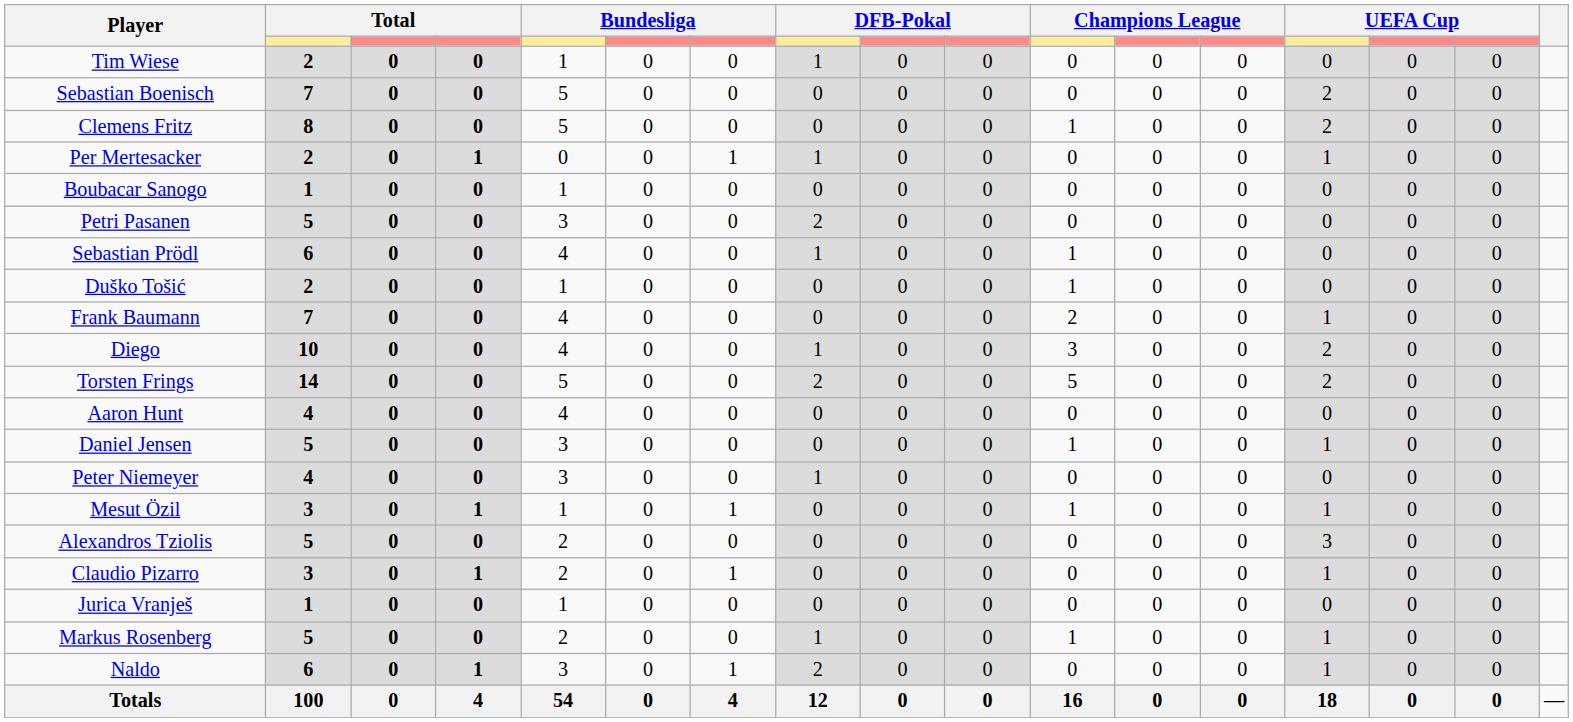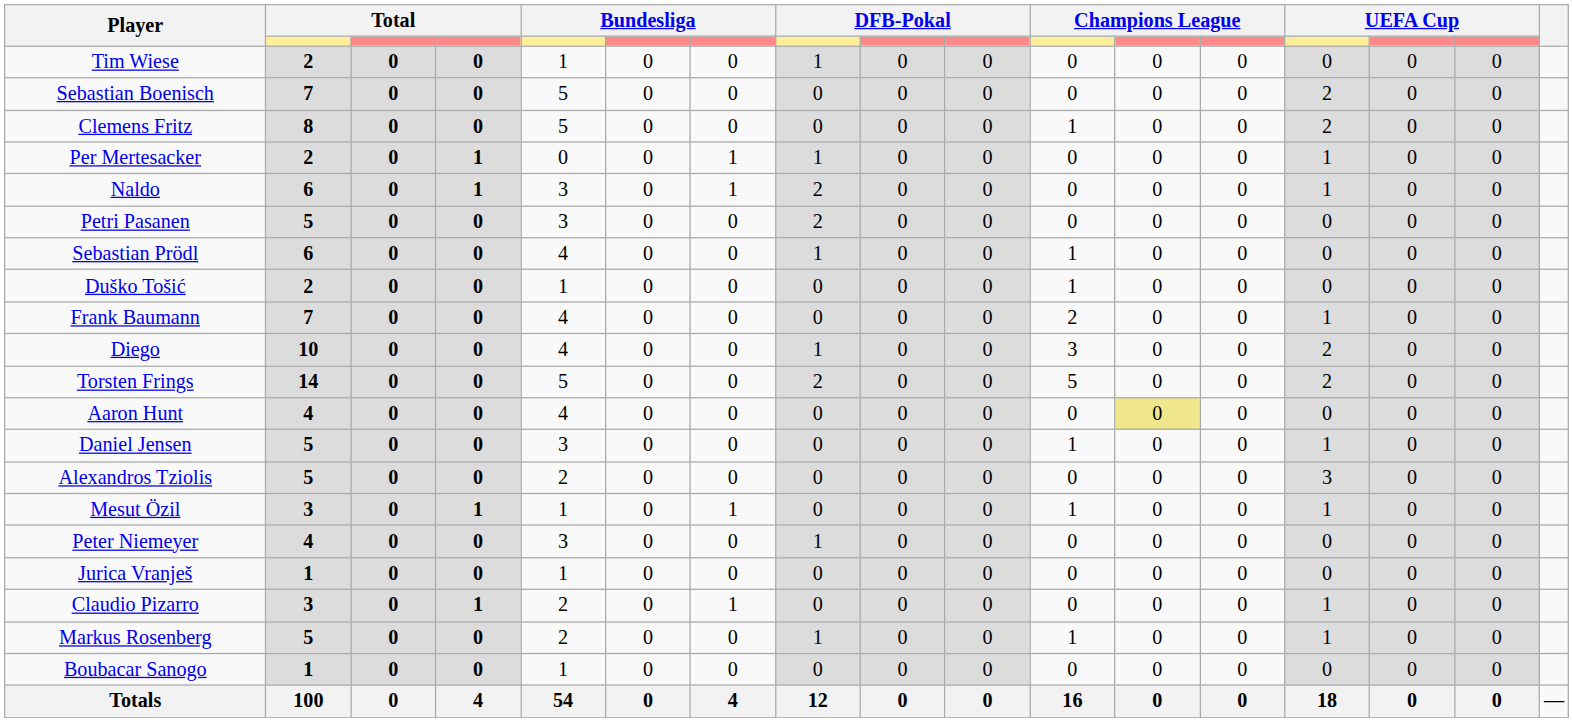rows swapped: Naldo <-> Boubacar Sanogo
Aaron Hunt | column 12: no background -> khaki background
rows swapped: Peter Niemeyer <-> Alexandros Tziolis
rows swapped: Jurica Vranješ <-> Claudio Pizarro
